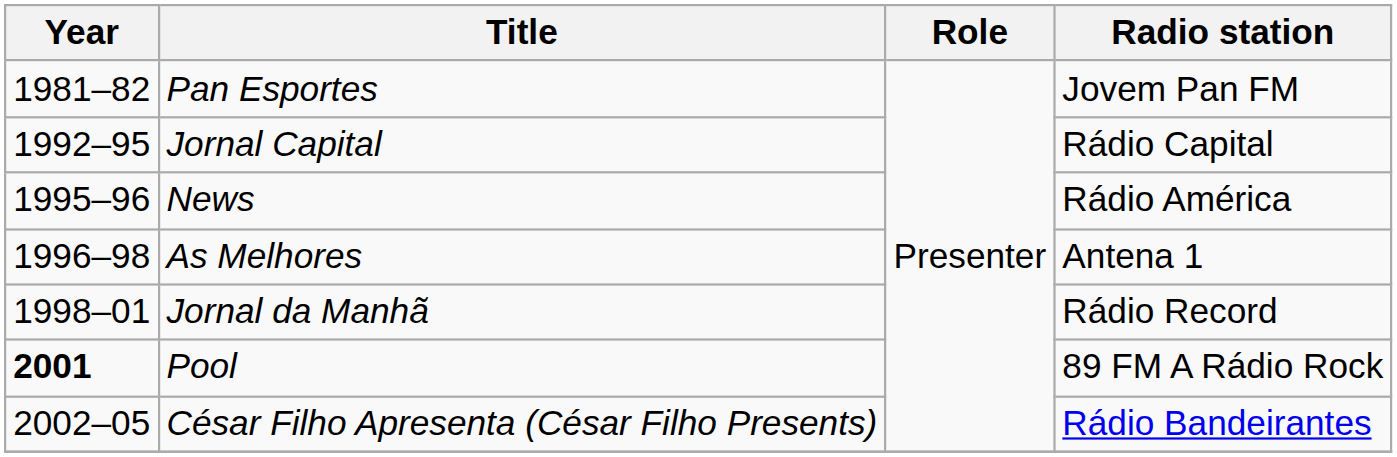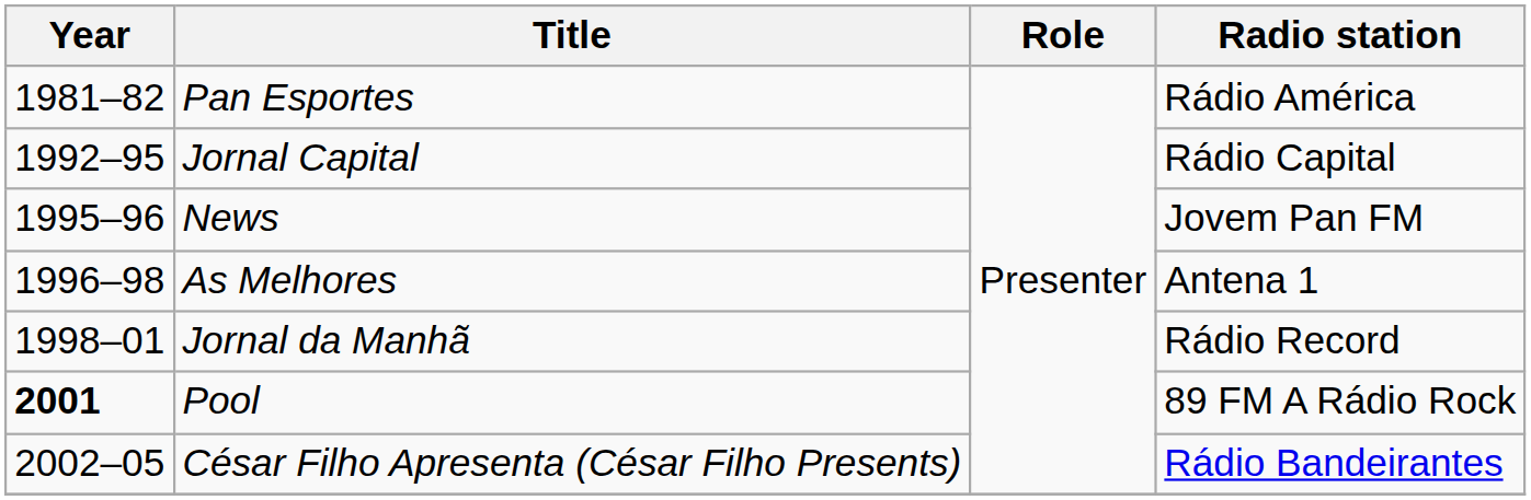Pan Esportes | Radio station: Jovem Pan FM -> Rádio América
News | Radio station: Rádio América -> Jovem Pan FM
